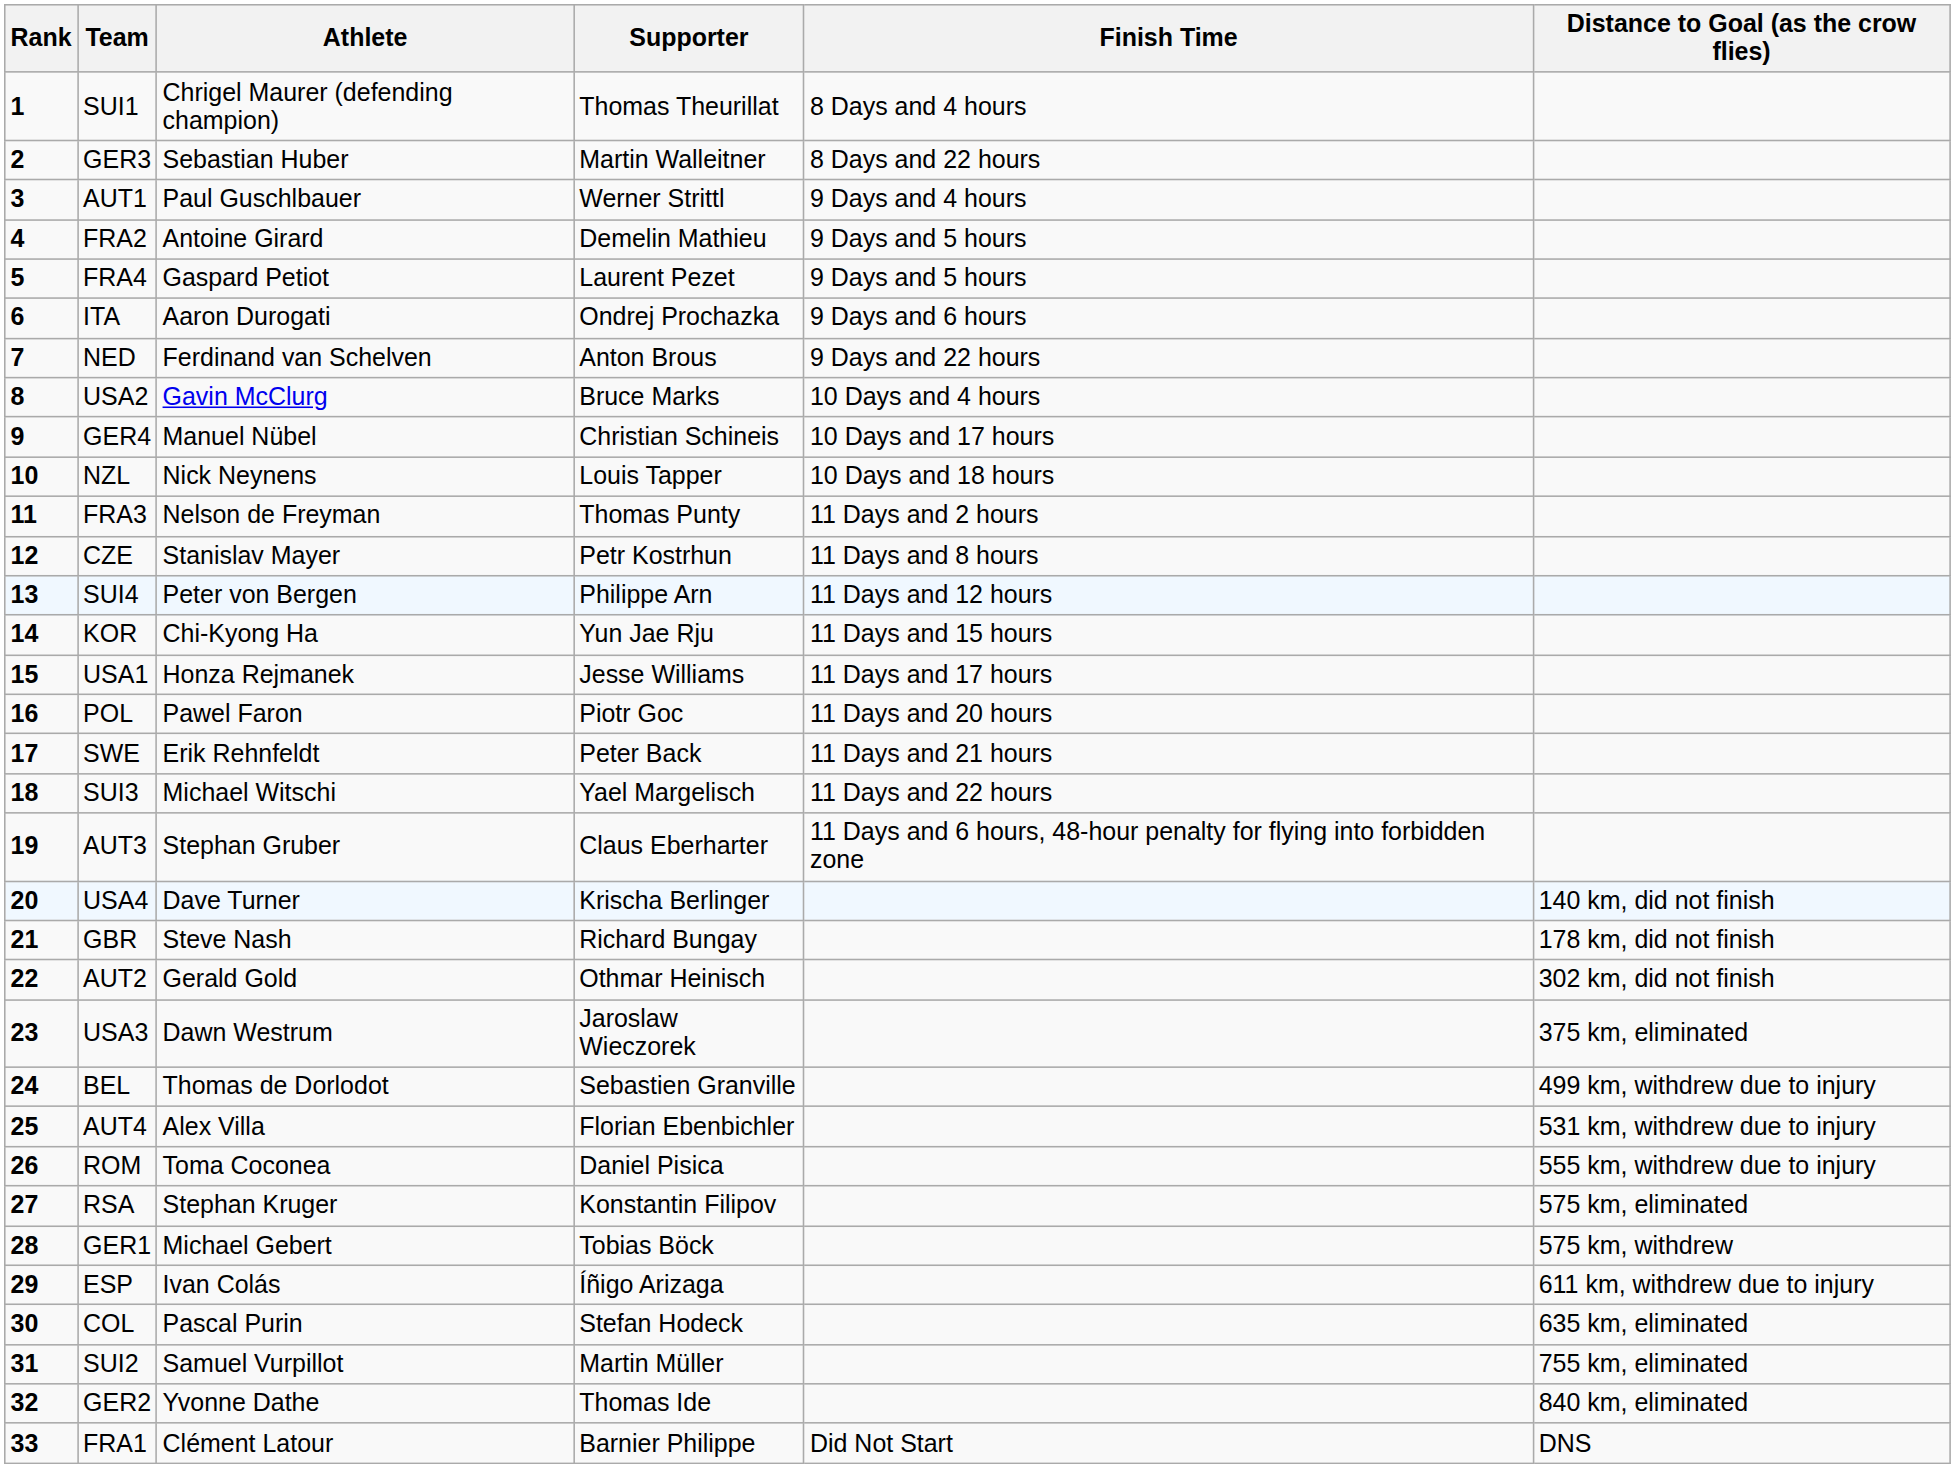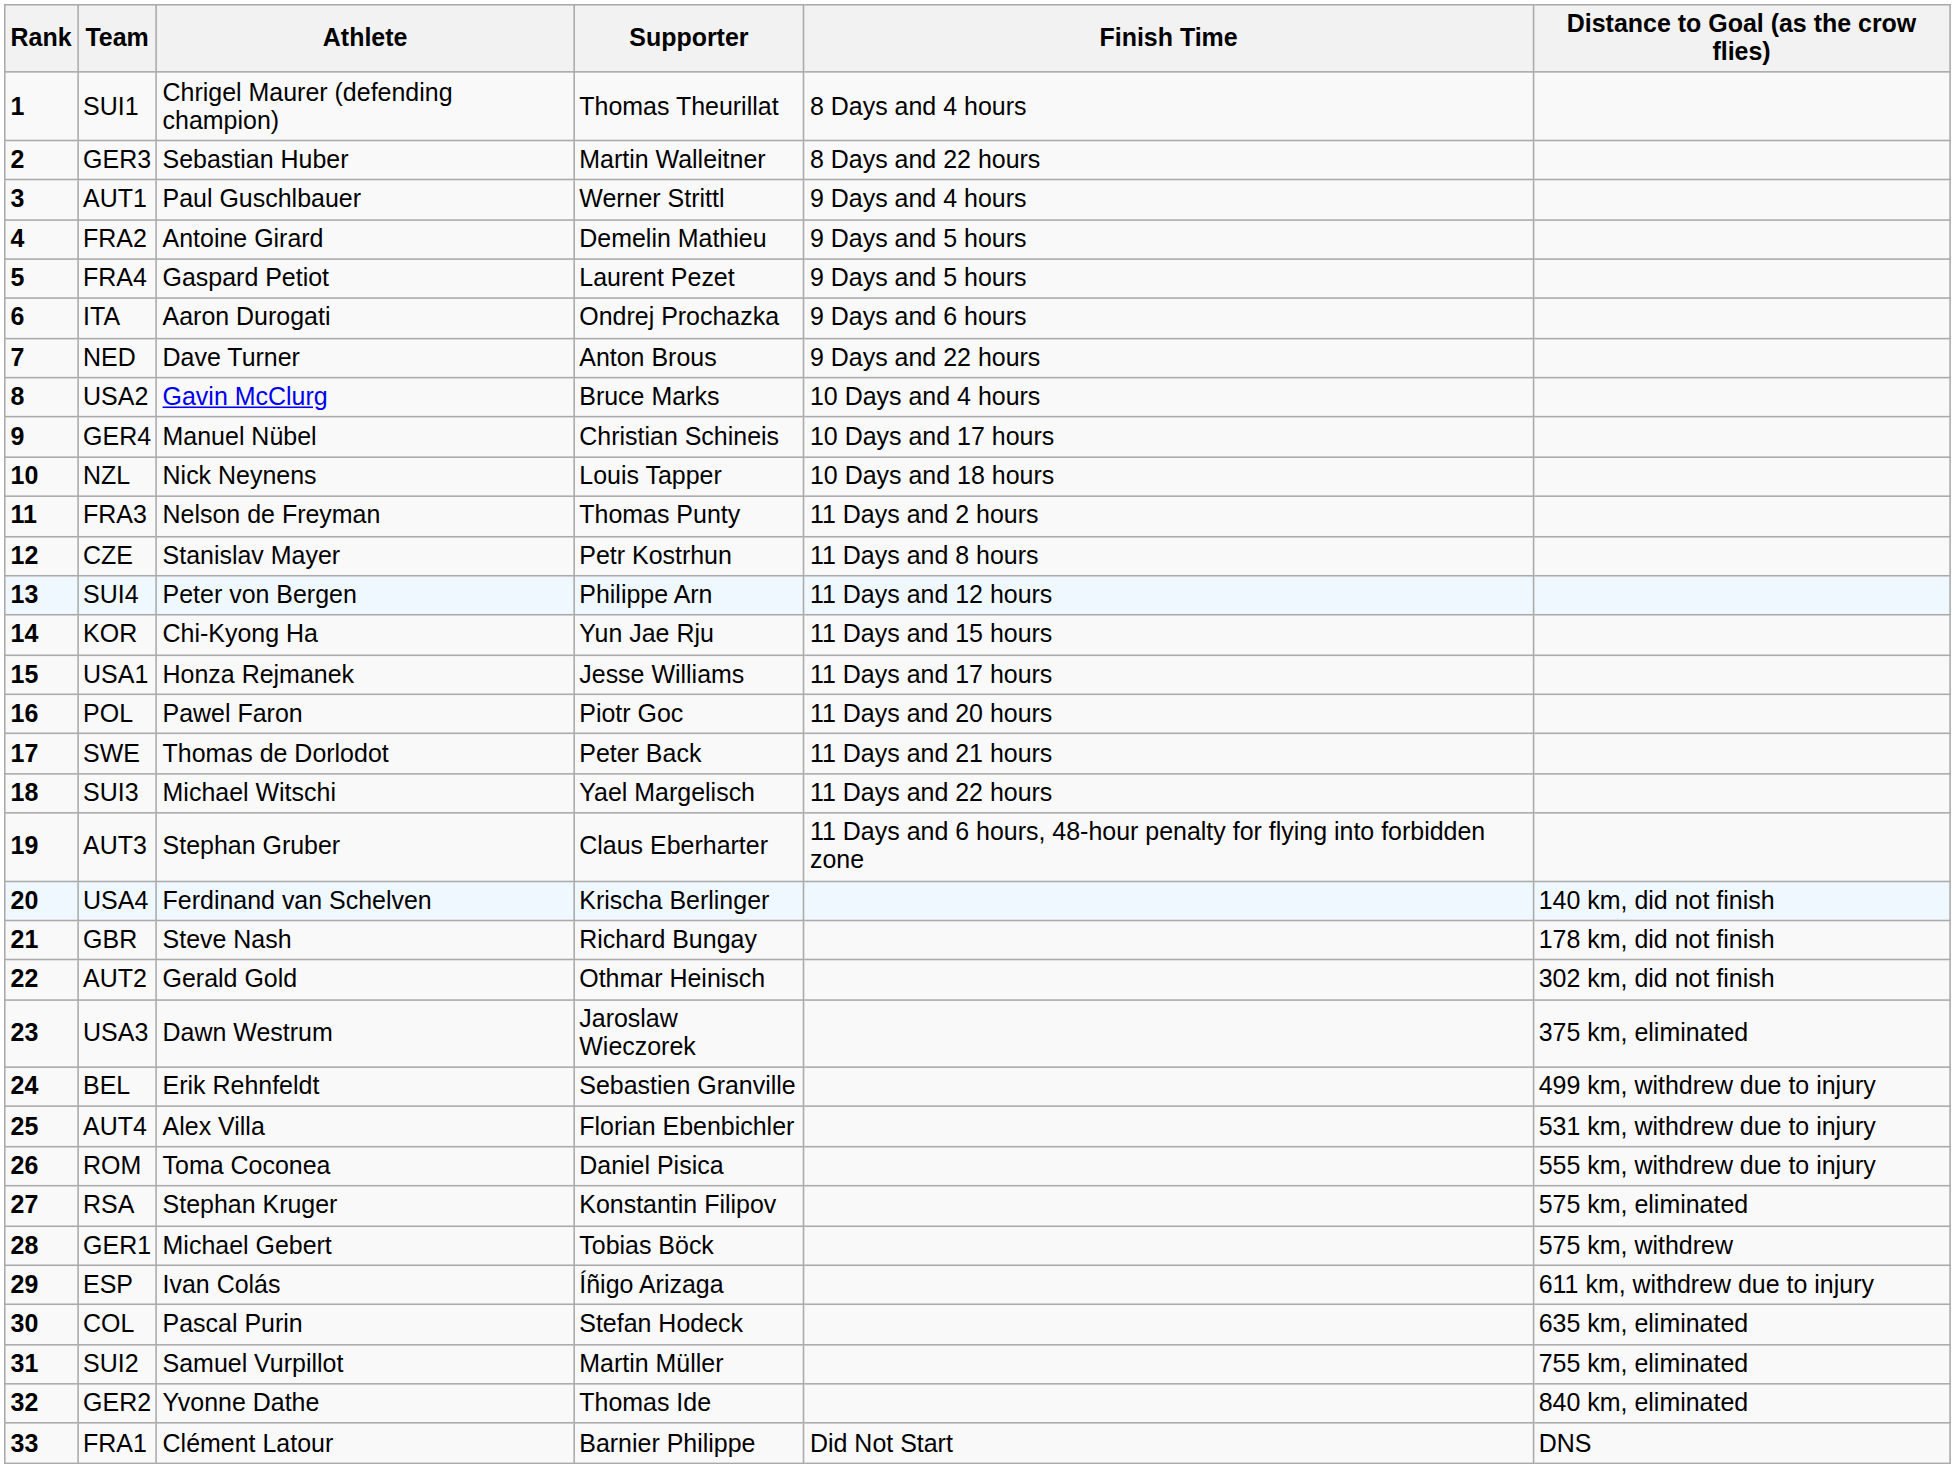NED | Athlete: Ferdinand van Schelven -> Dave Turner
SWE | Athlete: Erik Rehnfeldt -> Thomas de Dorlodot
USA4 | Athlete: Dave Turner -> Ferdinand van Schelven
BEL | Athlete: Thomas de Dorlodot -> Erik Rehnfeldt
